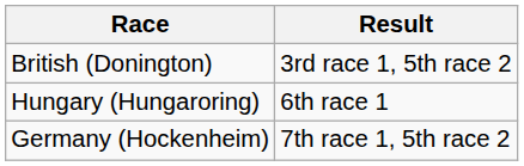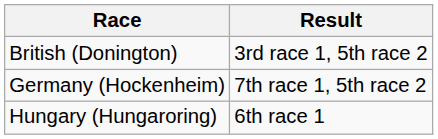rows swapped: Hungary (Hungaroring) <-> Germany (Hockenheim)
